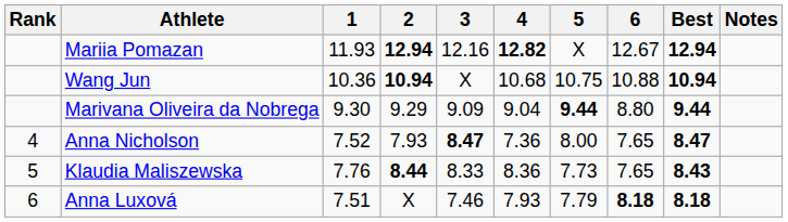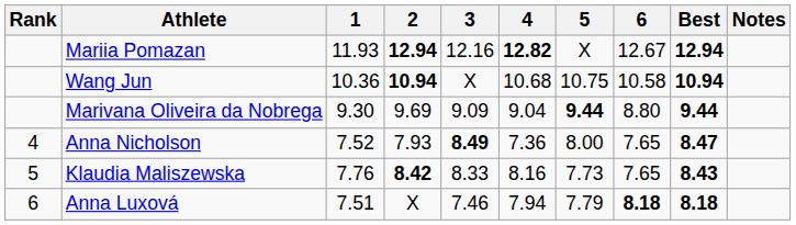Wang Jun | 6: 10.88 -> 10.58
Marivana Oliveira da Nobrega | 2: 9.29 -> 9.69
Anna Nicholson | 3: 8.47 -> 8.49
Klaudia Maliszewska | 2: 8.44 -> 8.42
Klaudia Maliszewska | 4: 8.36 -> 8.16
Anna Luxová | 4: 7.93 -> 7.94
